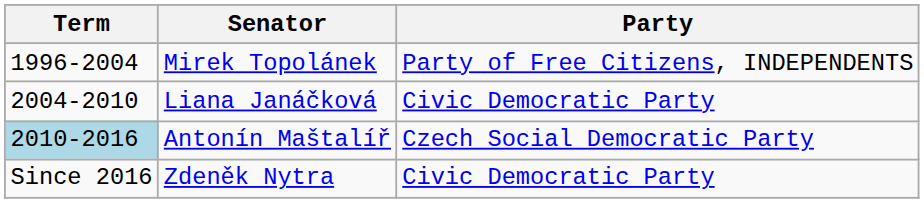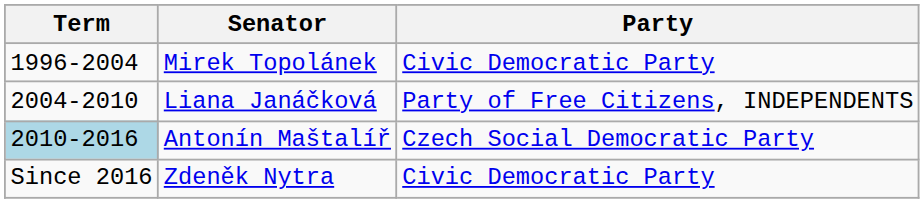Mirek Topolánek | Party: Party of Free Citizens, INDEPENDENTS -> Civic Democratic Party
Liana Janáčková | Party: Civic Democratic Party -> Party of Free Citizens, INDEPENDENTS
